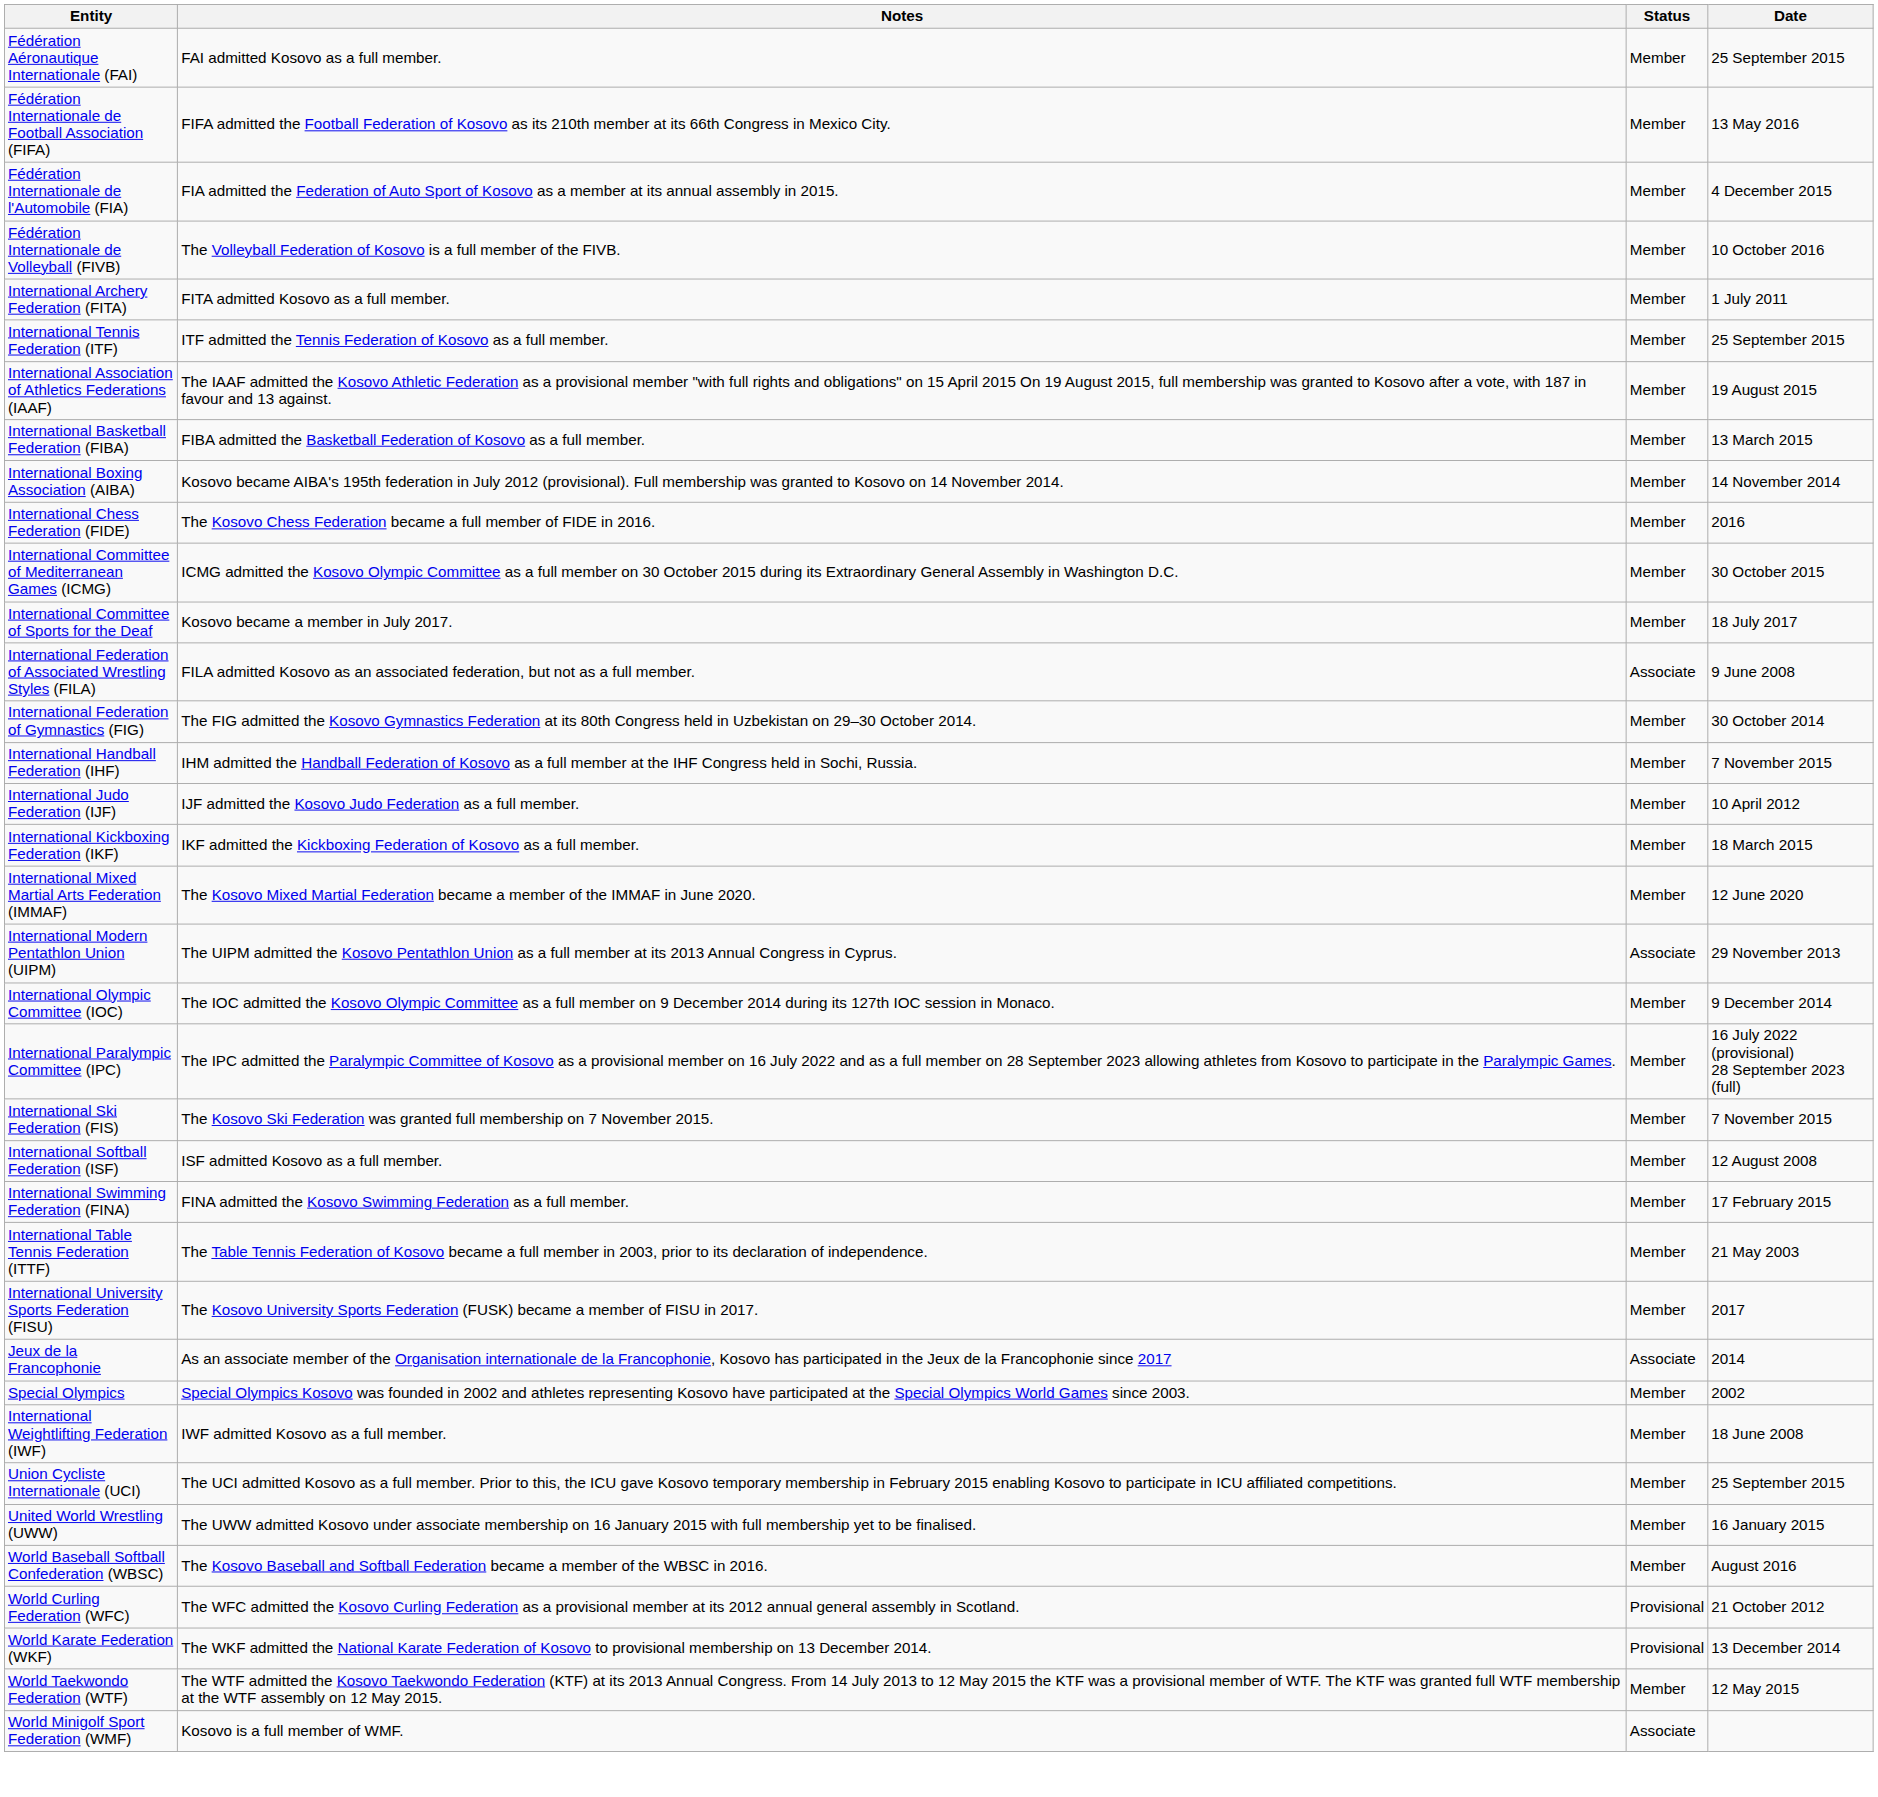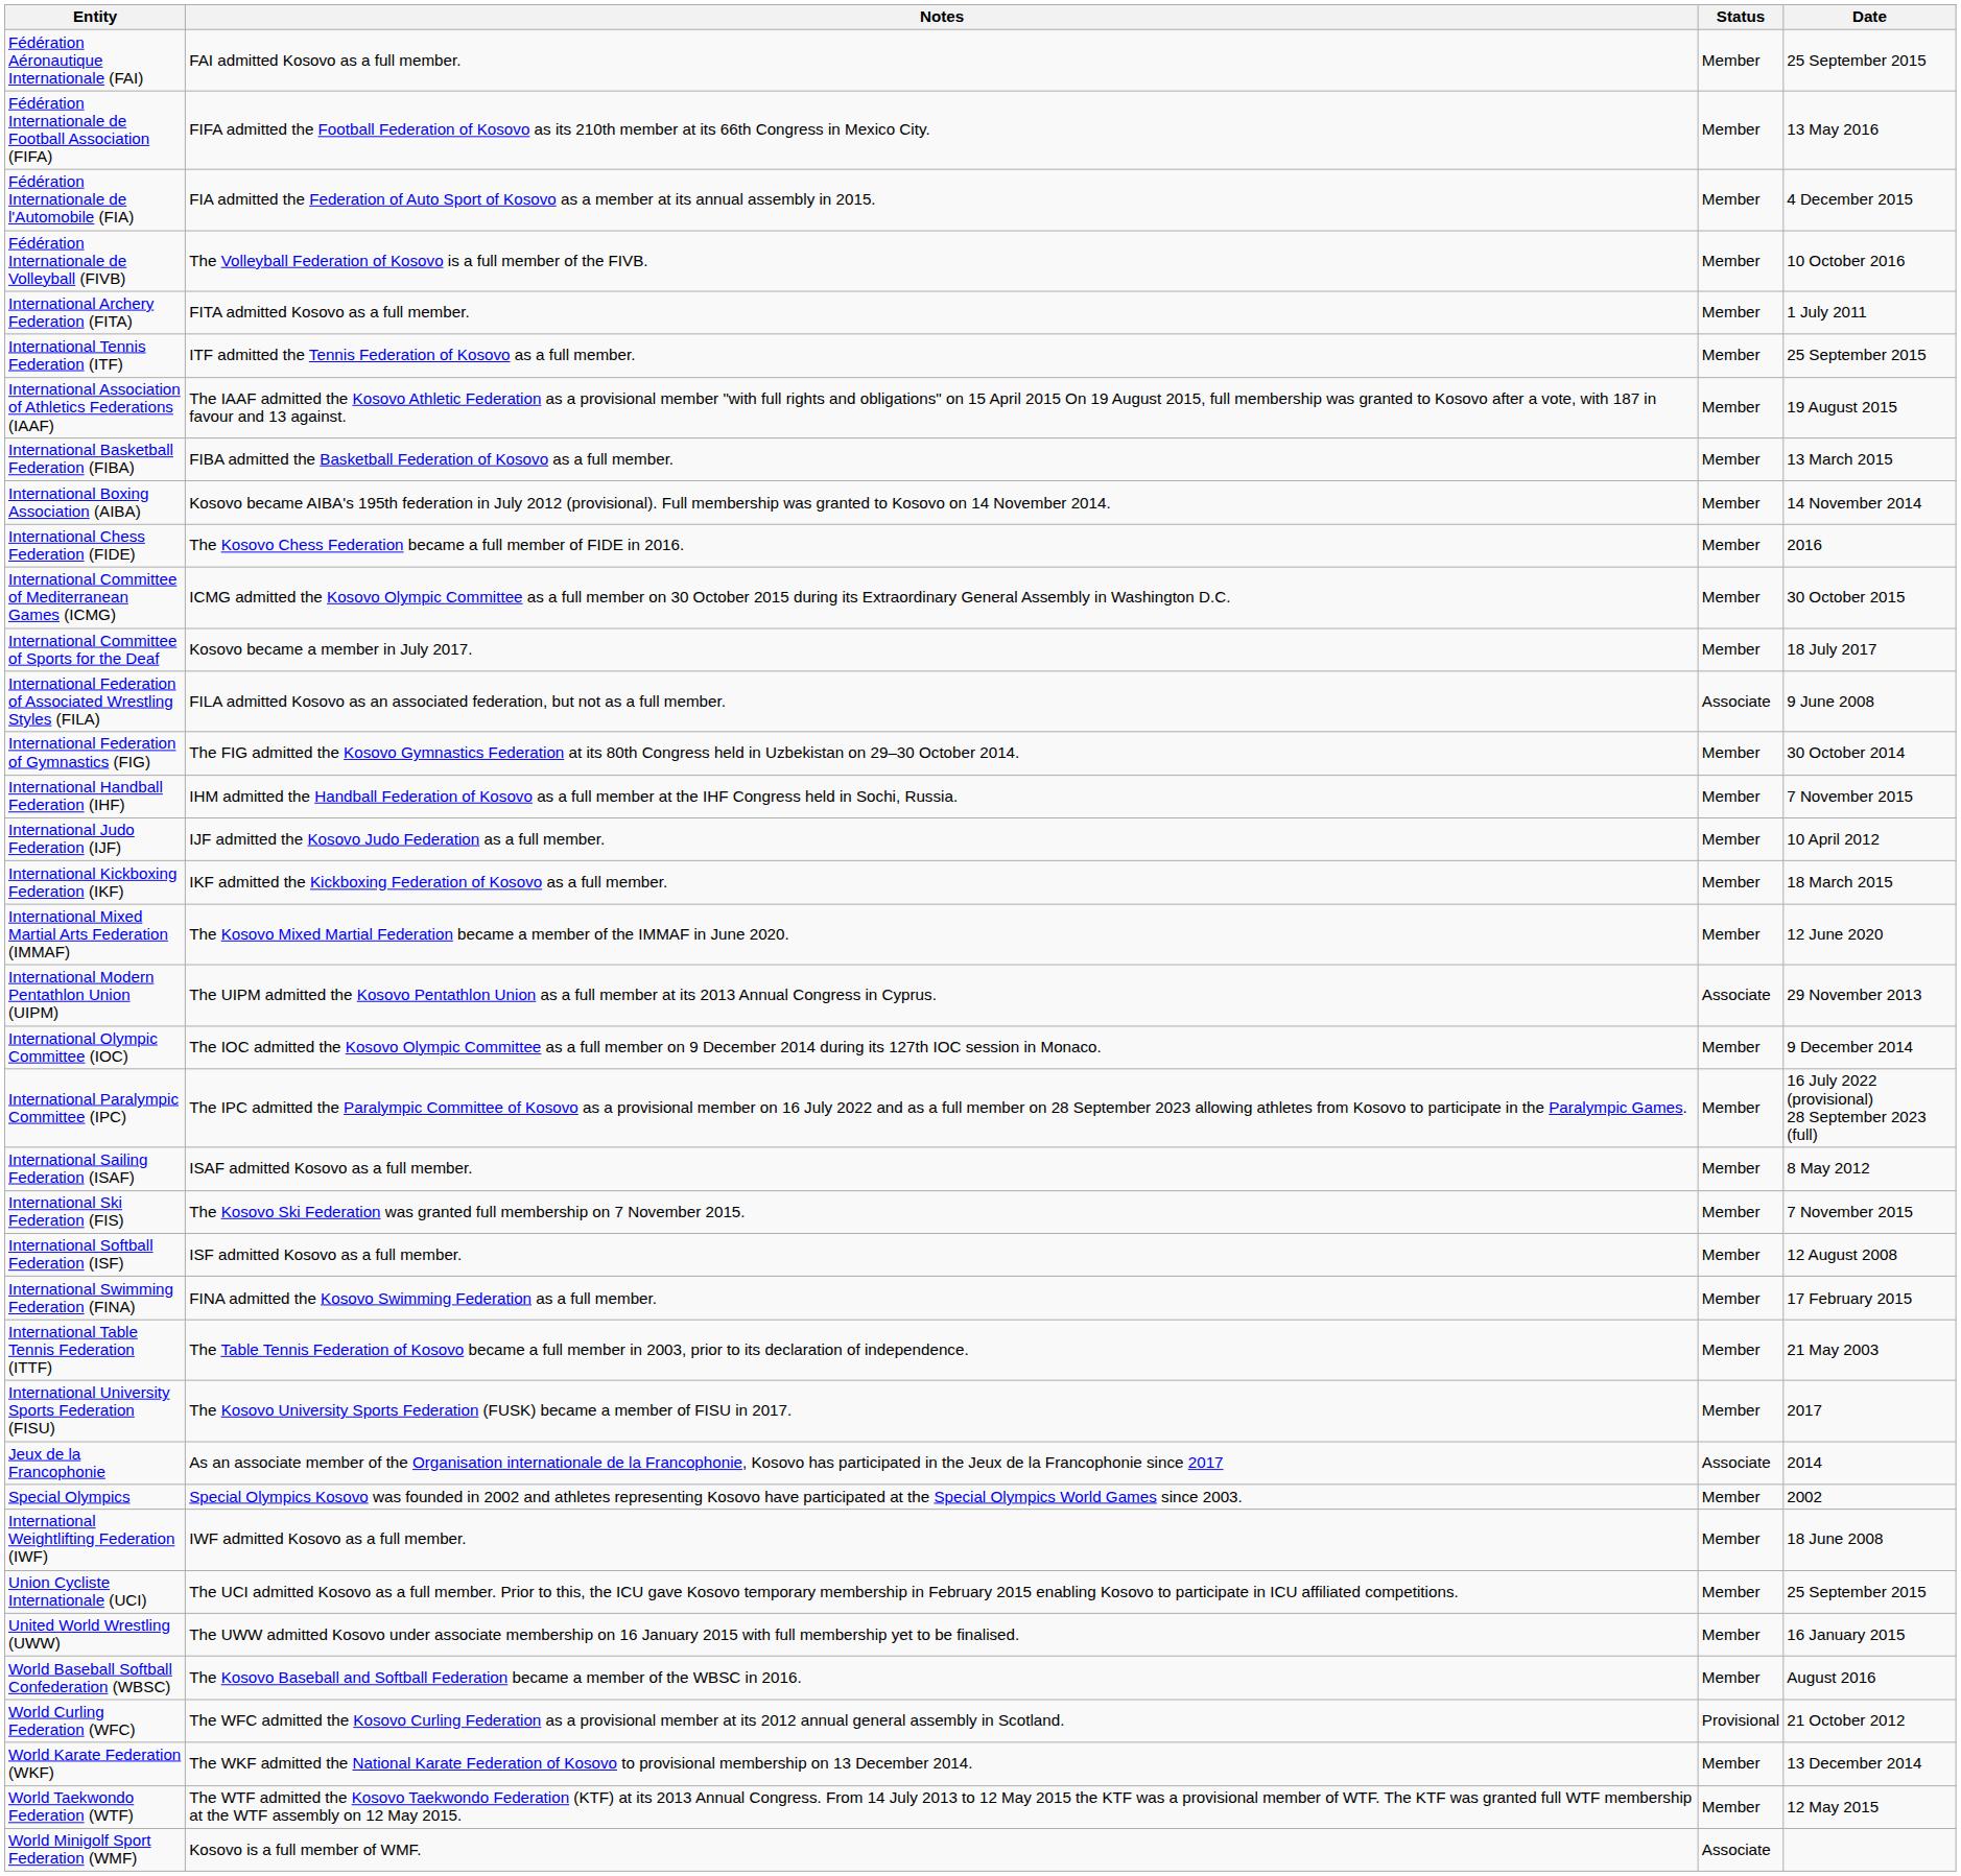+ row: International Sailing Federation (ISAF) | ISAF admitted Kosovo as a full member. | Member | 8 May 2012
World Karate Federation (WKF) | Status: Provisional -> Member
